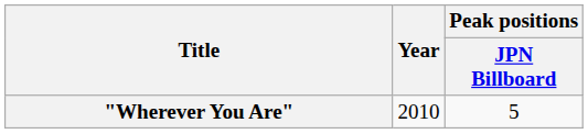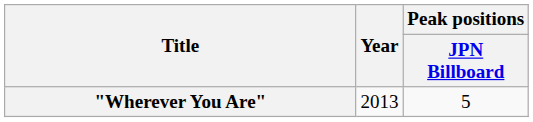"Wherever You Are" | Year: 2010 -> 2013
